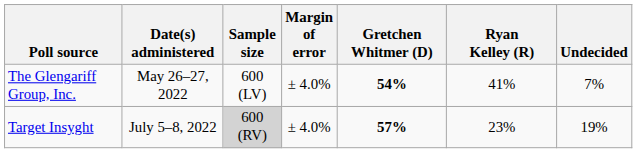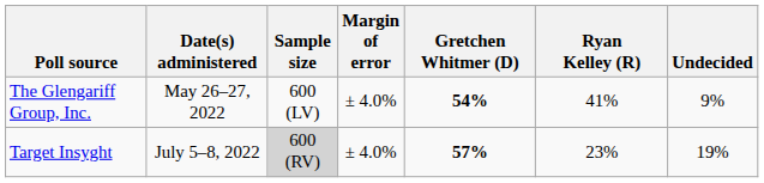The Glengariff Group, Inc. | Undecided: 7% -> 9%
